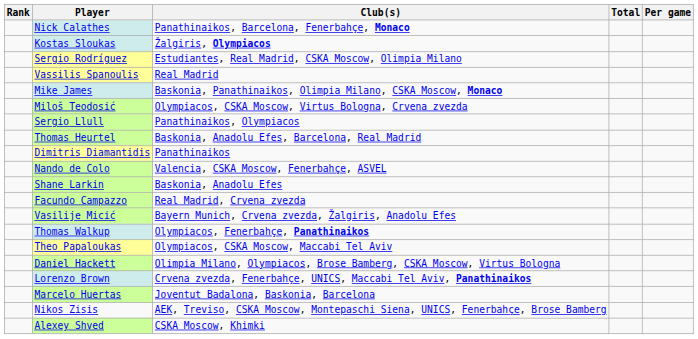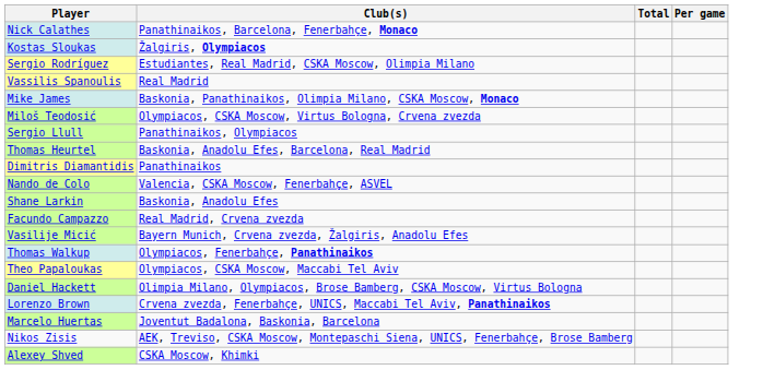- column: Rank
